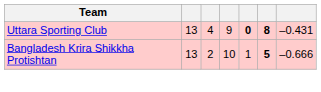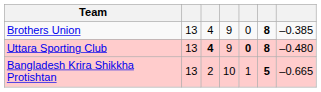+ row: Brothers Union | 13 | 4 | 9 | 0 | 8 | –0.385
Uttara Sporting Club | column 3: normal -> bold
Uttara Sporting Club | column 7: –0.431 -> –0.480
Bangladesh Krira Shikkha Protishtan | column 7: –0.666 -> –0.665
